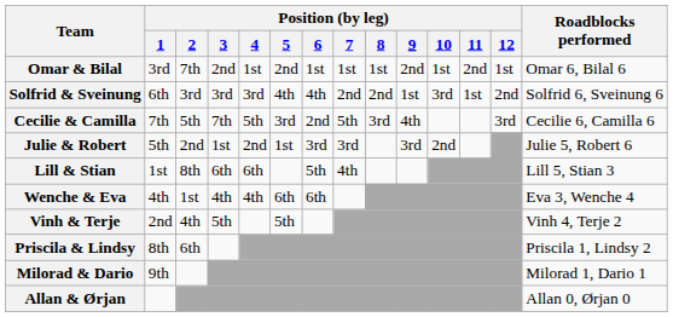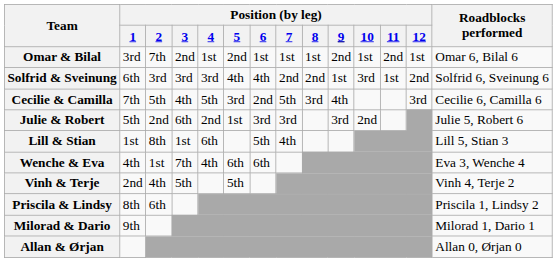Cecilie & Camilla | Position (by leg) / 3: 7th -> 4th
Julie & Robert | Position (by leg) / 3: 1st -> 6th
Lill & Stian | Position (by leg) / 3: 6th -> 1st
Wenche & Eva | Position (by leg) / 3: 4th -> 7th
